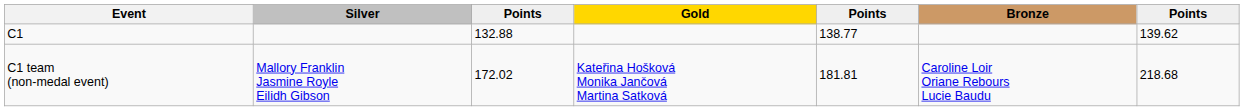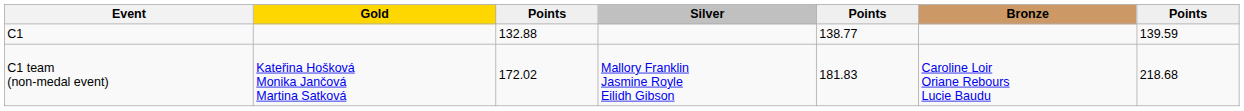columns swapped: Gold <-> Silver
C1 | column 7: 139.62 -> 139.59
C1 team (non-medal event) | column 5: 181.81 -> 181.83
